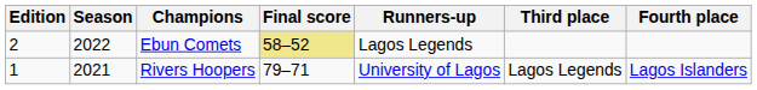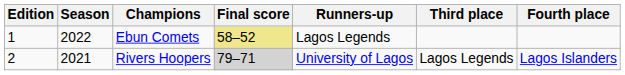Ebun Comets | Edition: 2 -> 1
Rivers Hoopers | Edition: 1 -> 2
Rivers Hoopers | Final score: no background -> lightgrey background
